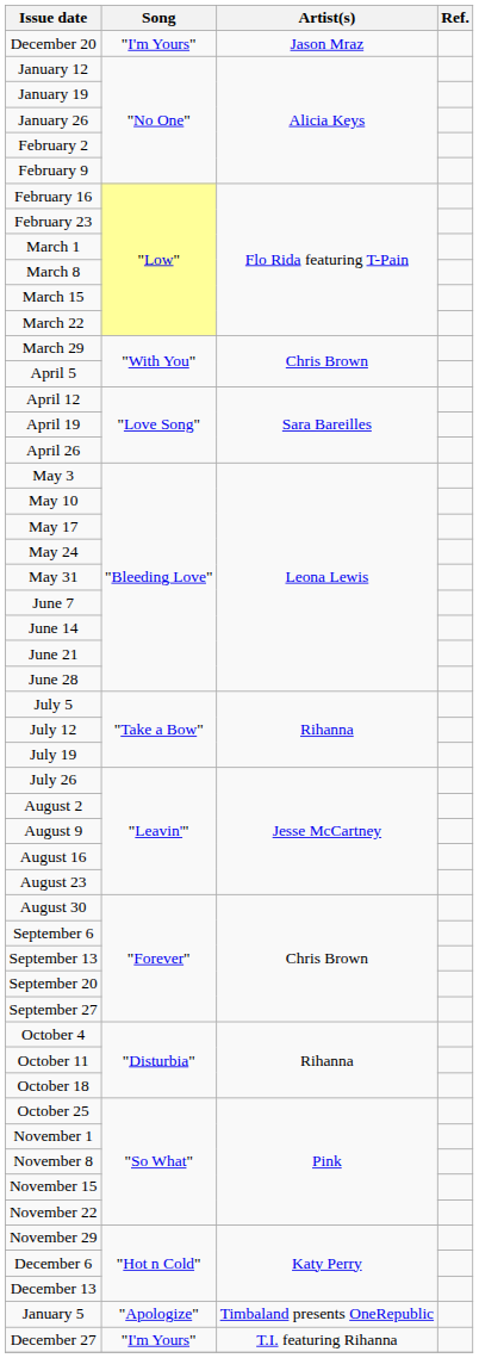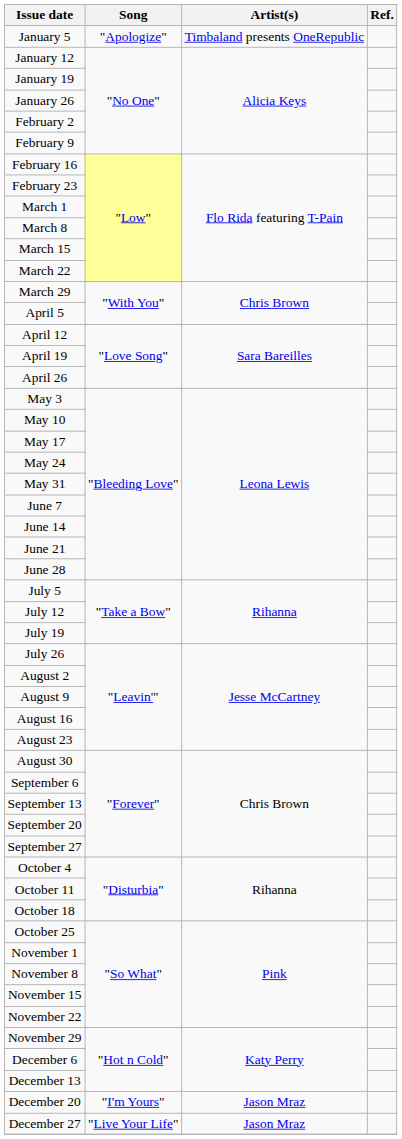rows swapped: January 5 <-> December 20
December 27 | Song: "I'm Yours" -> "Live Your Life"
December 27 | Artist(s): T.I. featuring Rihanna -> Jason Mraz
